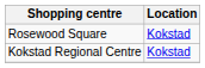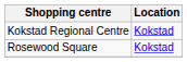rows swapped: Kokstad Regional Centre <-> Rosewood Square
